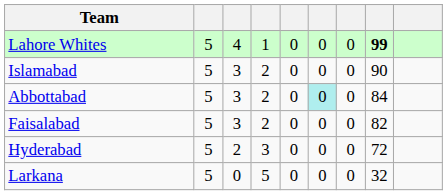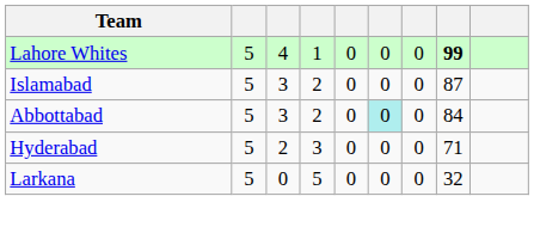Islamabad | column 8: 90 -> 87
- row: Faisalabad | 5 | 3 | 2 | 0 | 0 | 0 | 82
Hyderabad | column 8: 72 -> 71
